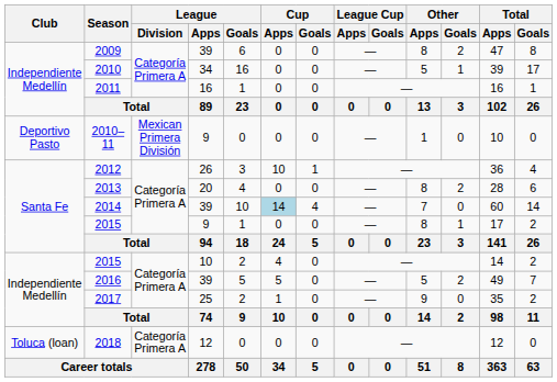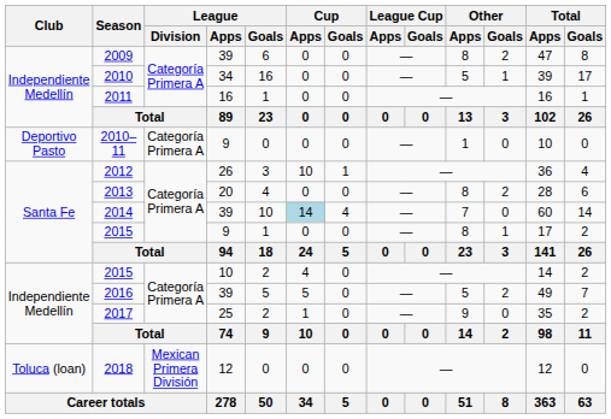2010–11 | League / Division: Mexican Primera División -> Categoría Primera A
2018 | League / Division: Categoría Primera A -> Mexican Primera División
